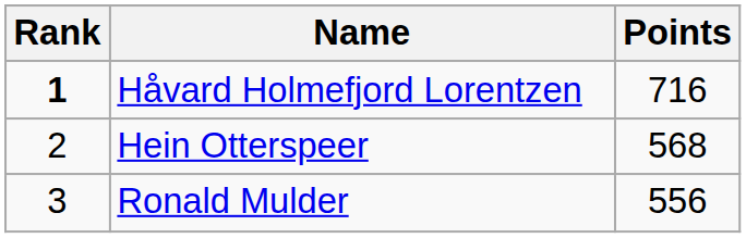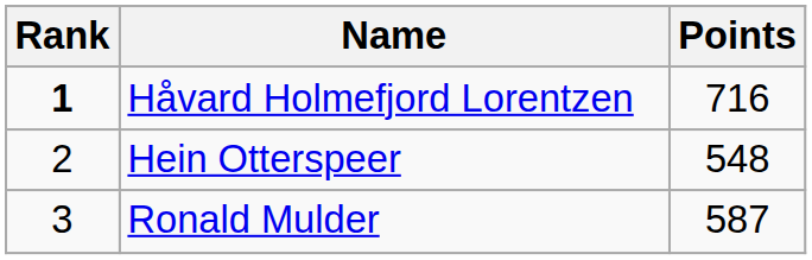Hein Otterspeer | Points: 568 -> 548
Ronald Mulder | Points: 556 -> 587
